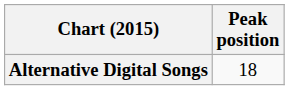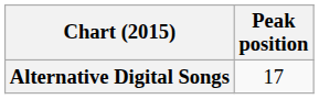Alternative Digital Songs | Peak position: 18 -> 17
